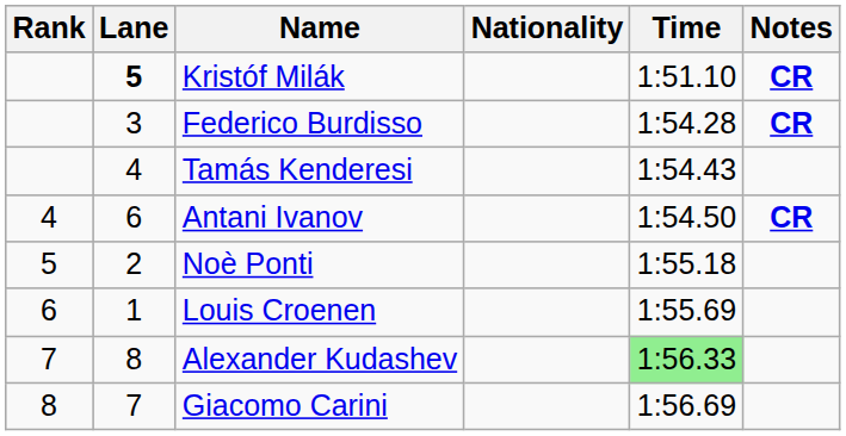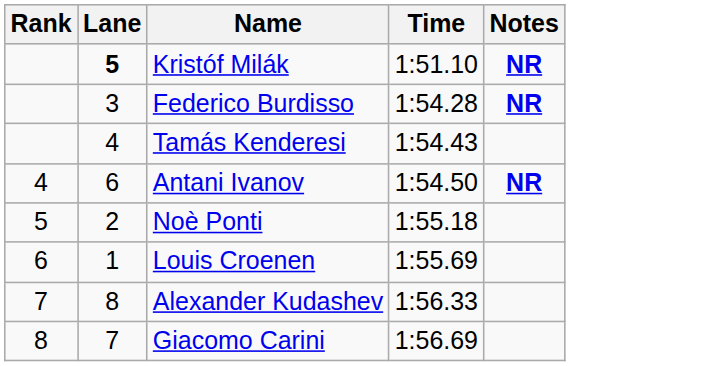- column: Nationality
Kristóf Milák | Notes: CR -> NR
Federico Burdisso | Notes: CR -> NR
Antani Ivanov | Notes: CR -> NR
Alexander Kudashev | Time: lightgreen background -> no background
